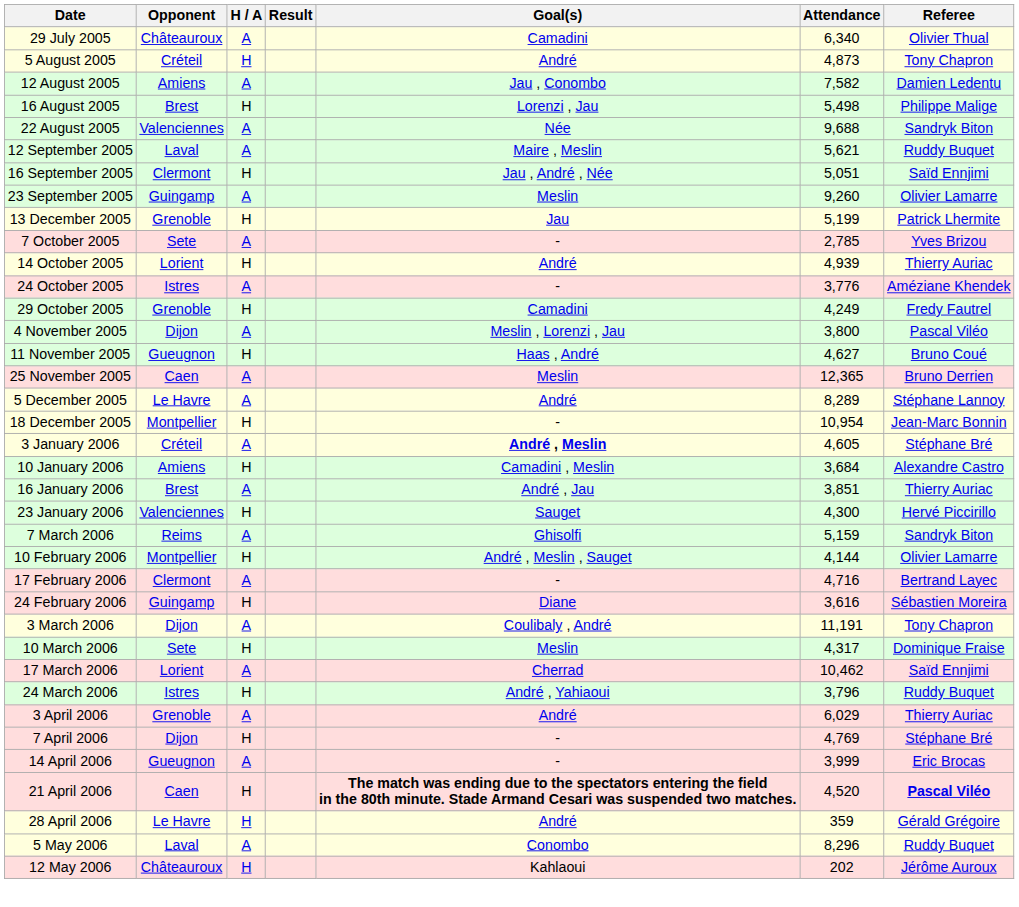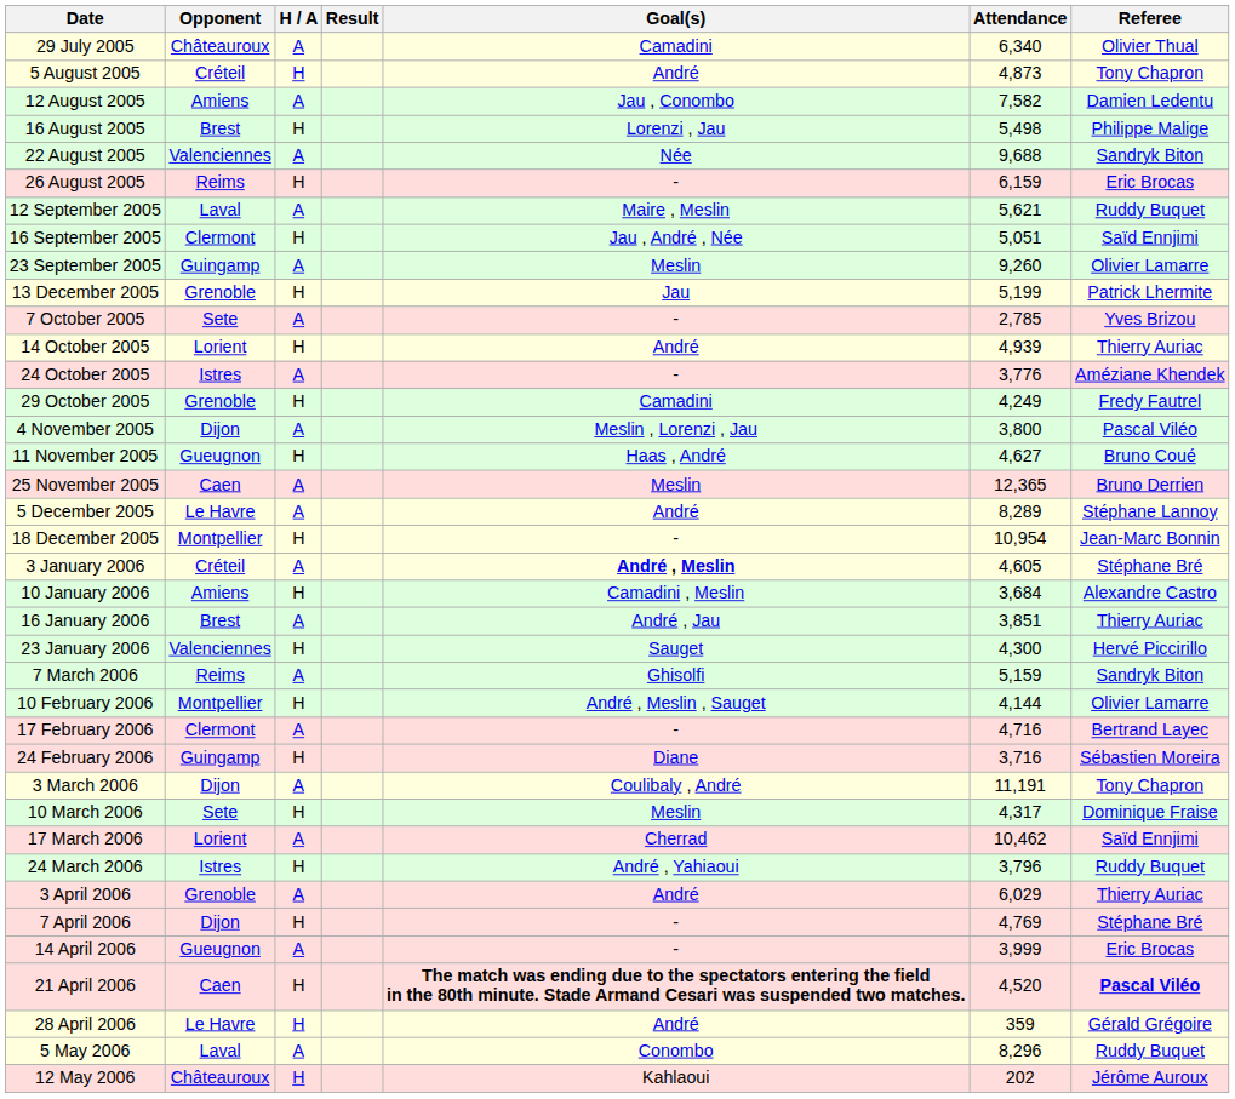+ row: 26 August 2005 | Reims | H | - | 6,159 | Eric Brocas
24 February 2006 | Attendance: 3,616 -> 3,716
